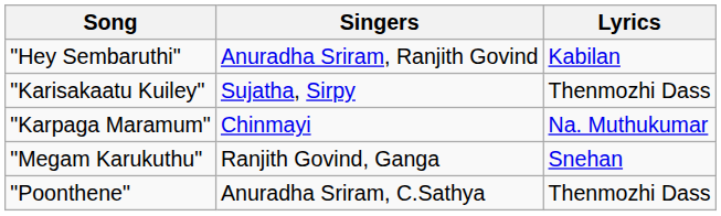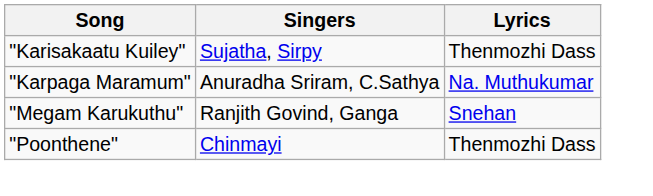- row: "Hey Sembaruthi" | Anuradha Sriram, Ranjith Govind | Kabilan
"Karpaga Maramum" | Singers: Chinmayi -> Anuradha Sriram, C.Sathya
"Poonthene" | Singers: Anuradha Sriram, C.Sathya -> Chinmayi
